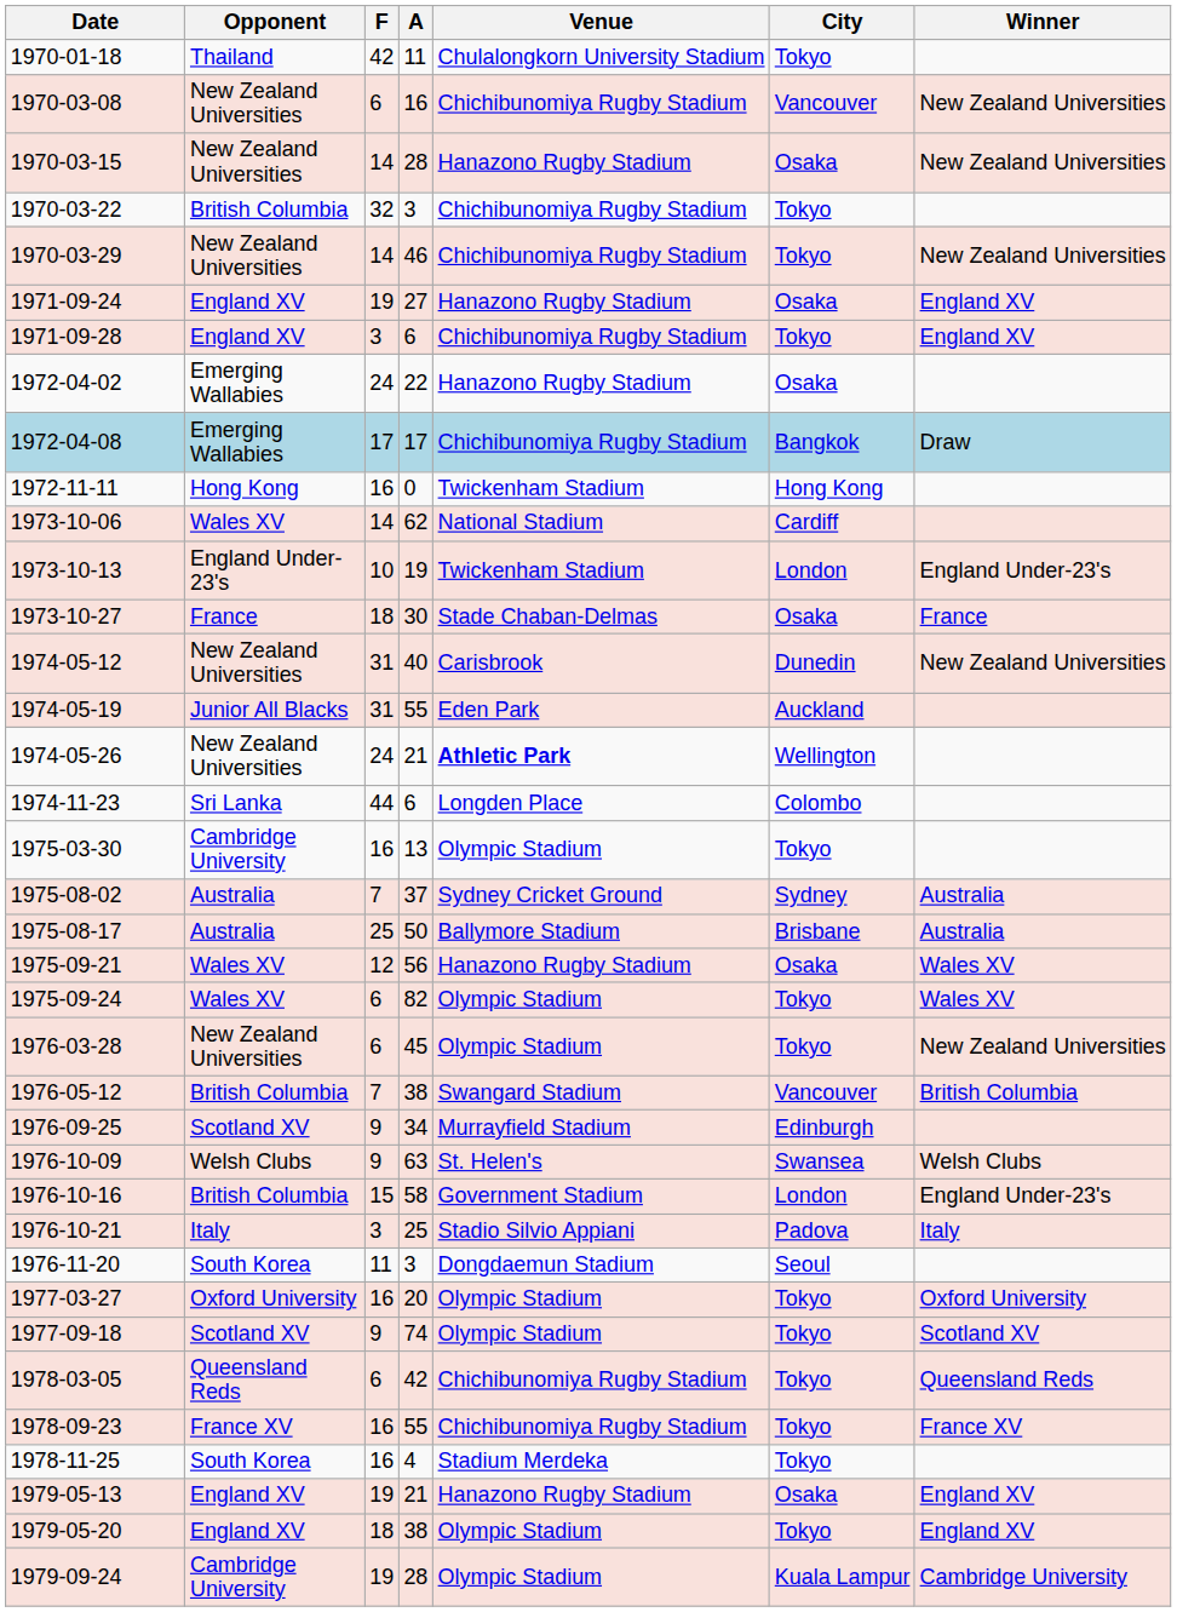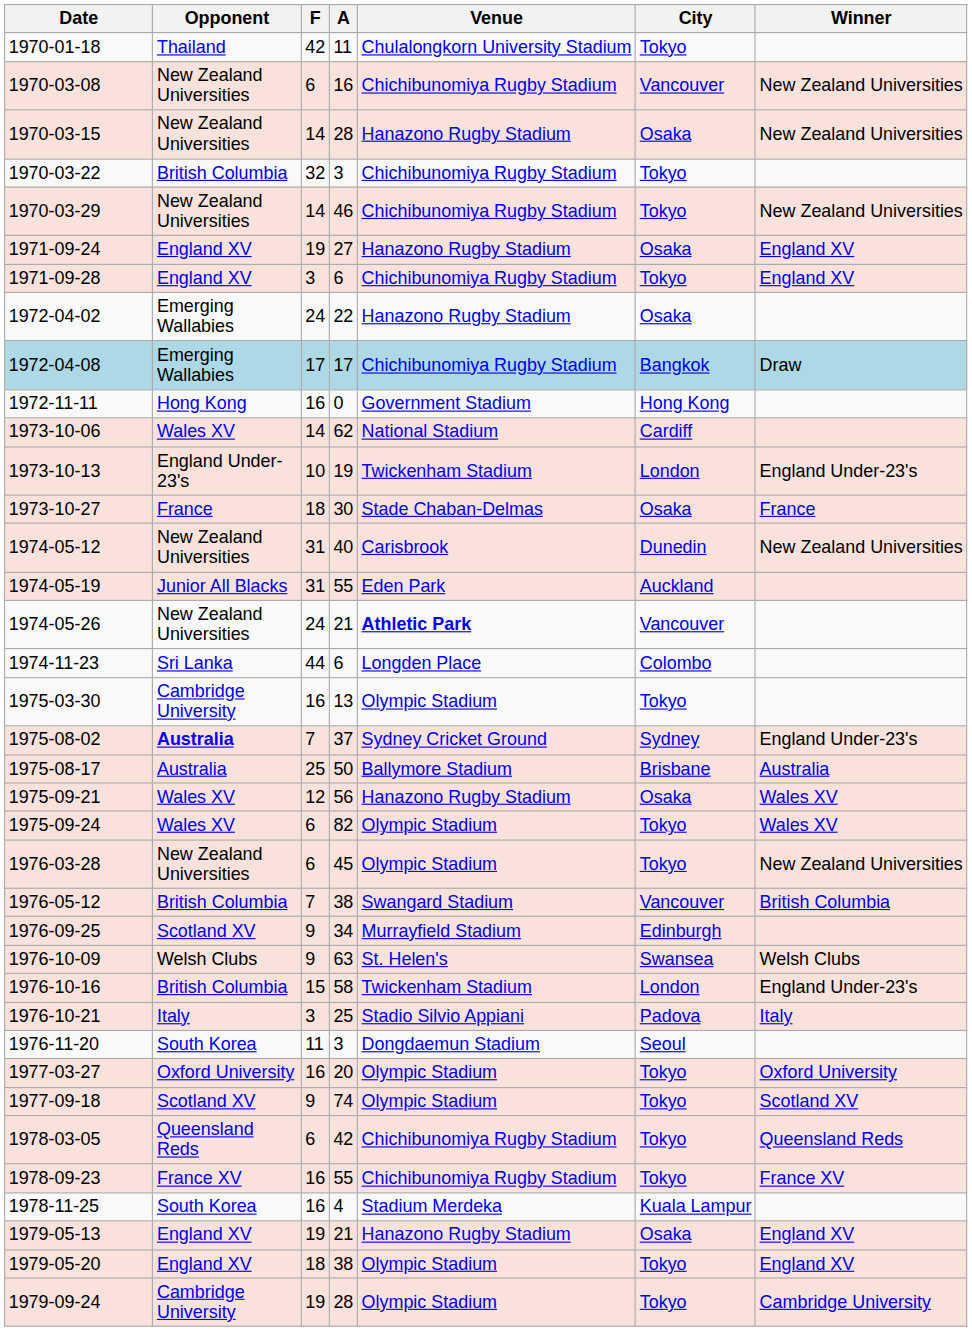1972-11-11 | Venue: Twickenham Stadium -> Government Stadium
1974-05-26 | City: Wellington -> Vancouver
1975-08-02 | Opponent: normal -> bold
1975-08-02 | Winner: Australia -> England Under-23's
1976-10-16 | Venue: Government Stadium -> Twickenham Stadium
1978-11-25 | City: Tokyo -> Kuala Lampur
1979-09-24 | City: Kuala Lampur -> Tokyo
